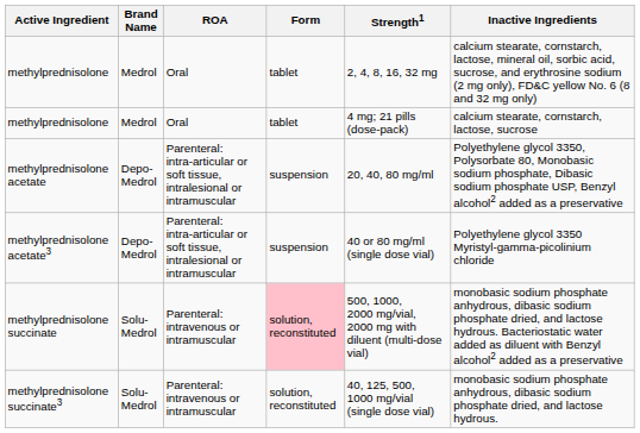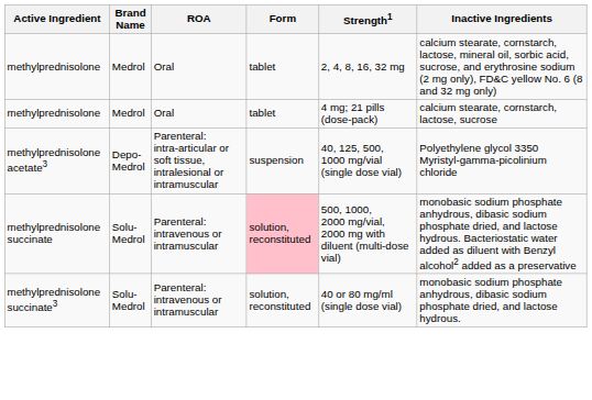- row: methylprednisolone acetate | Depo-Medrol | Parenteral: intra-articular or soft tissue, intralesional or intramuscular | suspension | 20, 40, 80 mg/ml | Polyethylene glycol 3350, Polysorbate 80, Monobasic sodium phosphate, Dibasic sodium phosphate USP, Benzyl alcohol2 added as a preservative
methylprednisolone acetate3 | Strength1: 40 or 80 mg/ml (single dose vial) -> 40, 125, 500, 1000 mg/vial (single dose vial)
methylprednisolone succinate3 | Strength1: 40, 125, 500, 1000 mg/vial (single dose vial) -> 40 or 80 mg/ml (single dose vial)
